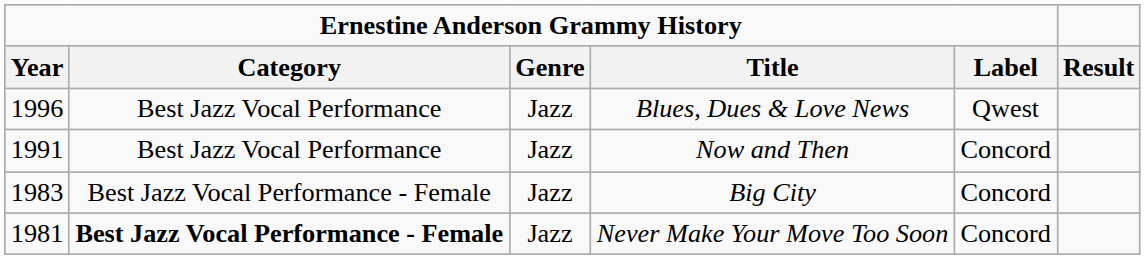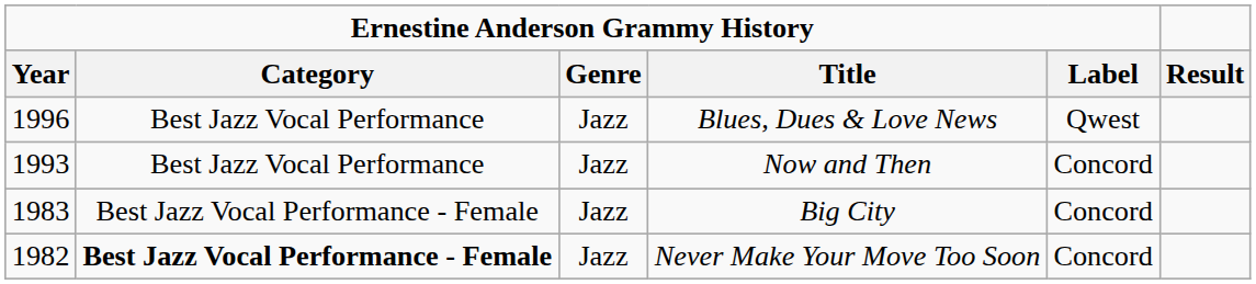Now and Then | Ernestine Anderson Grammy History / Year: 1991 -> 1993
Never Make Your Move Too Soon | Ernestine Anderson Grammy History / Year: 1981 -> 1982
